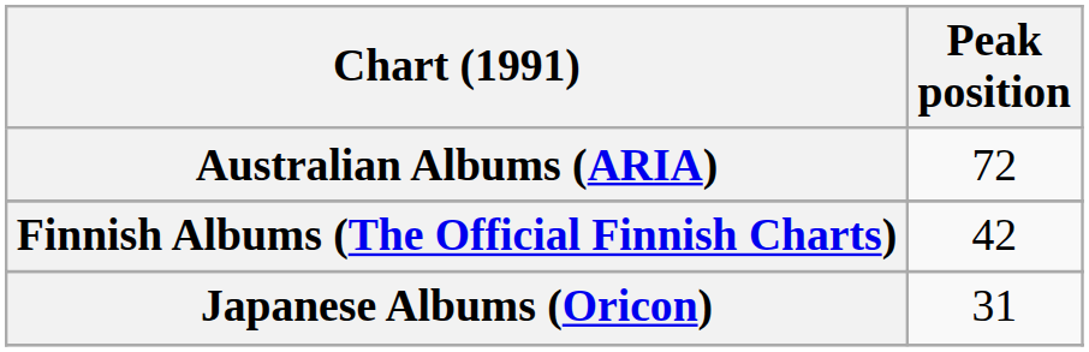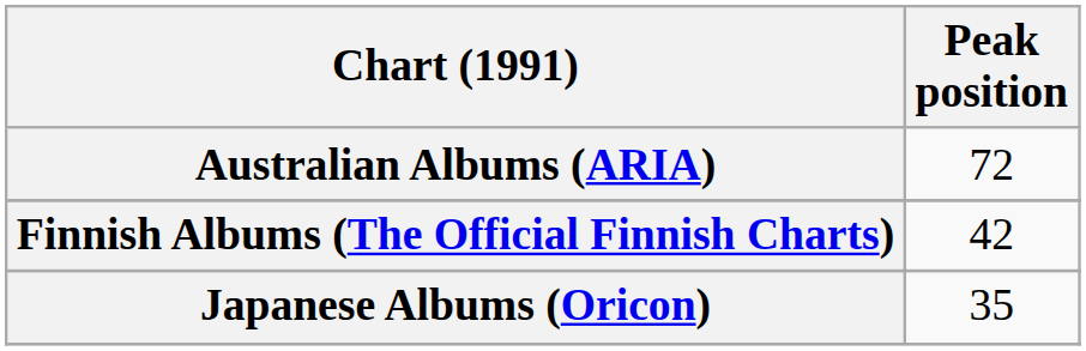Japanese Albums (Oricon) | Peak position: 31 -> 35
